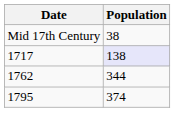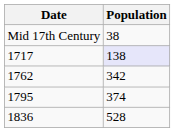1762 | Population: 344 -> 342
+ row: 1836 | 528
